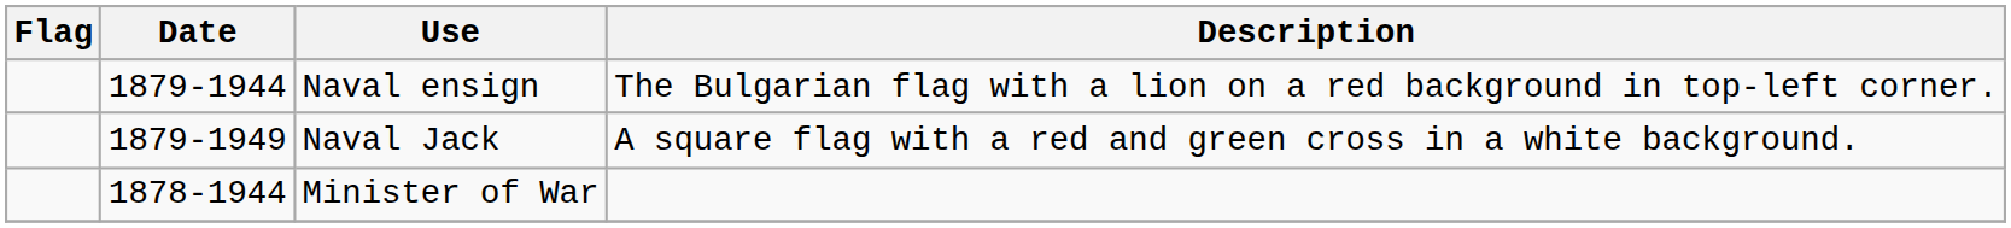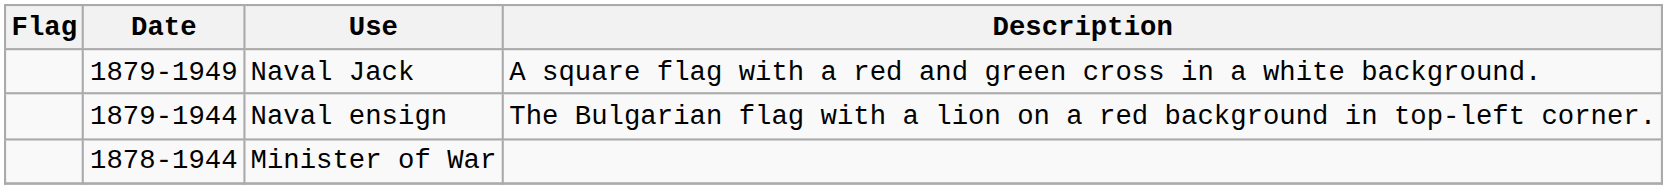rows swapped: Naval ensign <-> Naval Jack
